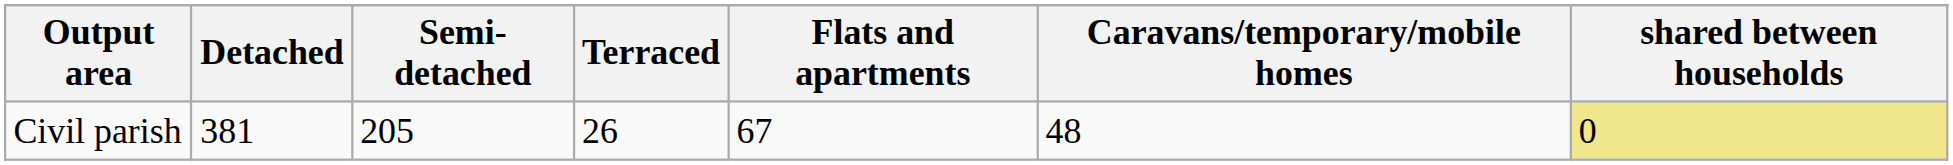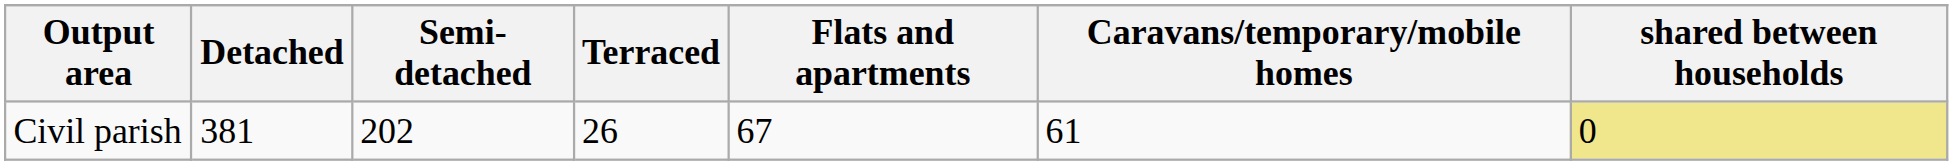Civil parish | Semi-detached: 205 -> 202
Civil parish | Caravans/temporary/mobile homes: 48 -> 61
